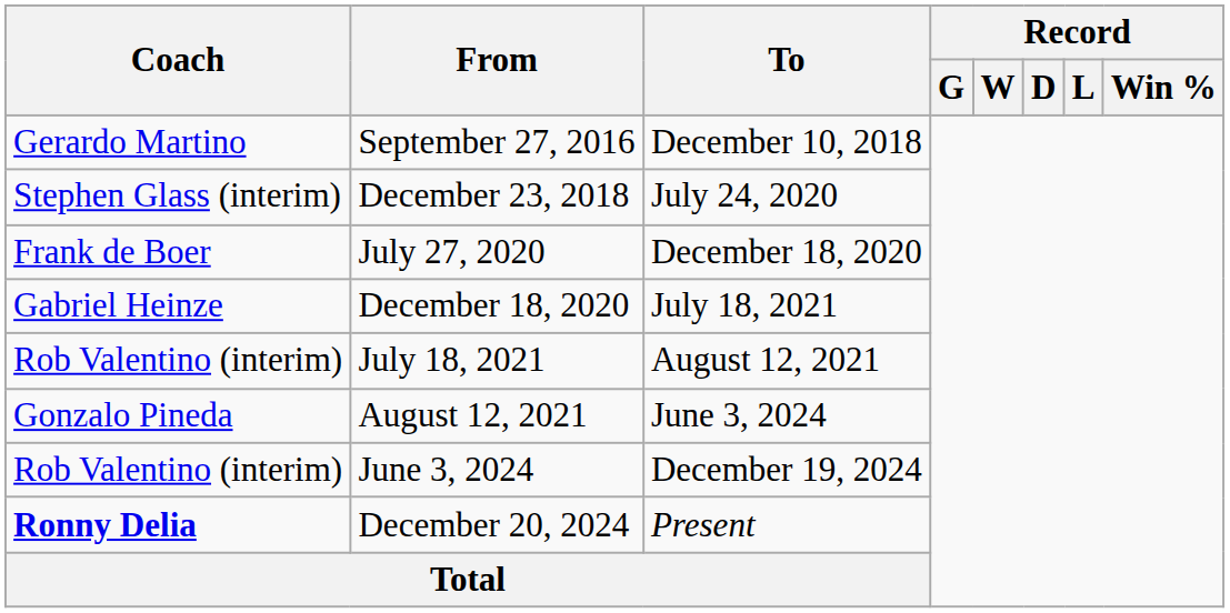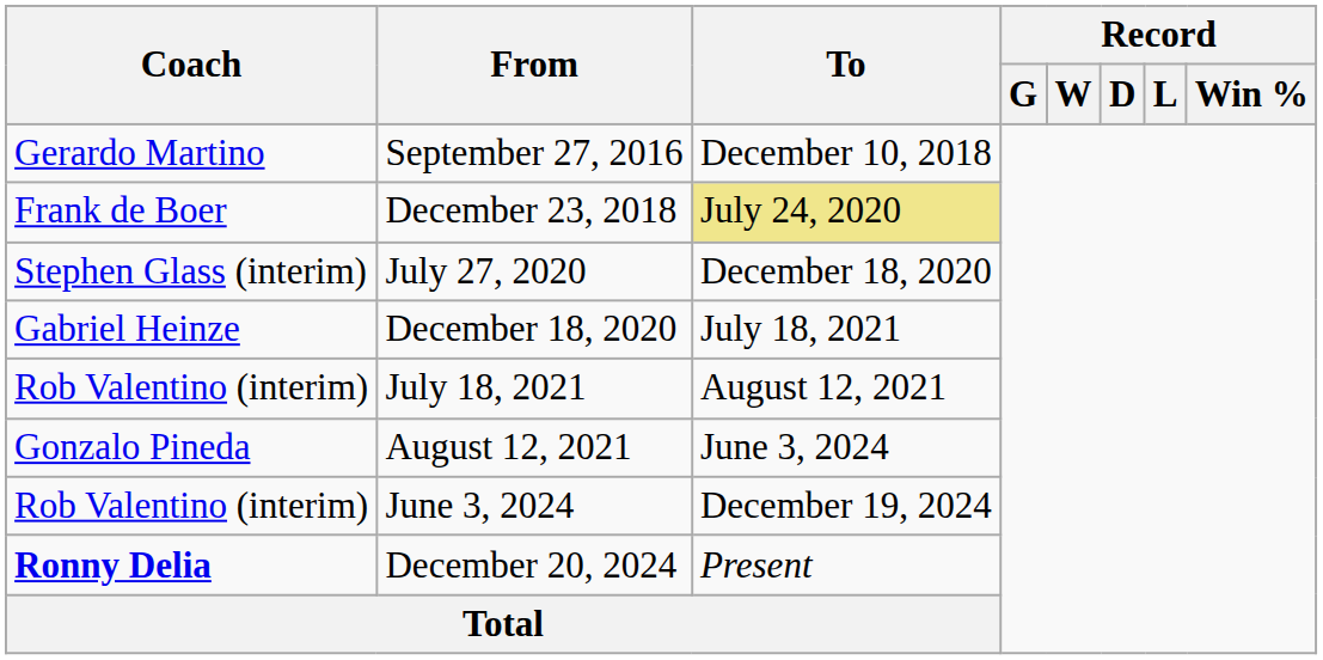December 23, 2018 | Coach: Stephen Glass (interim) -> Frank de Boer
December 23, 2018 | To: no background -> khaki background
July 27, 2020 | Coach: Frank de Boer -> Stephen Glass (interim)
